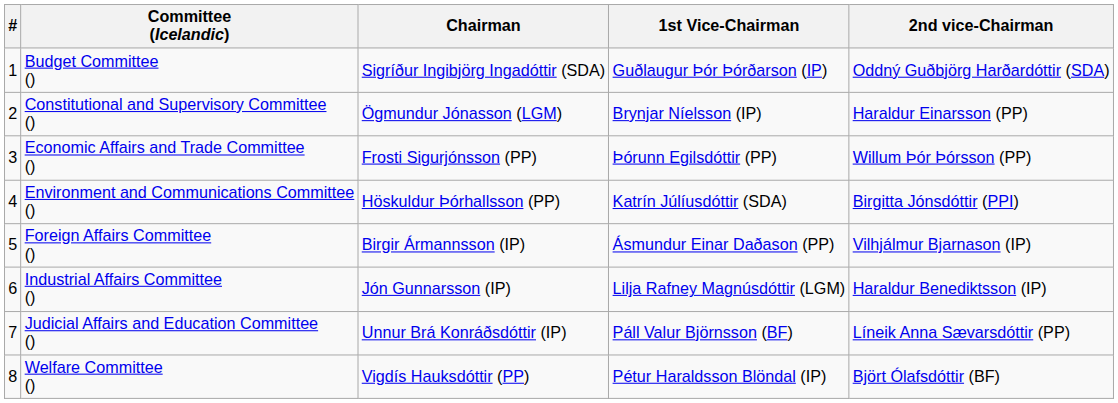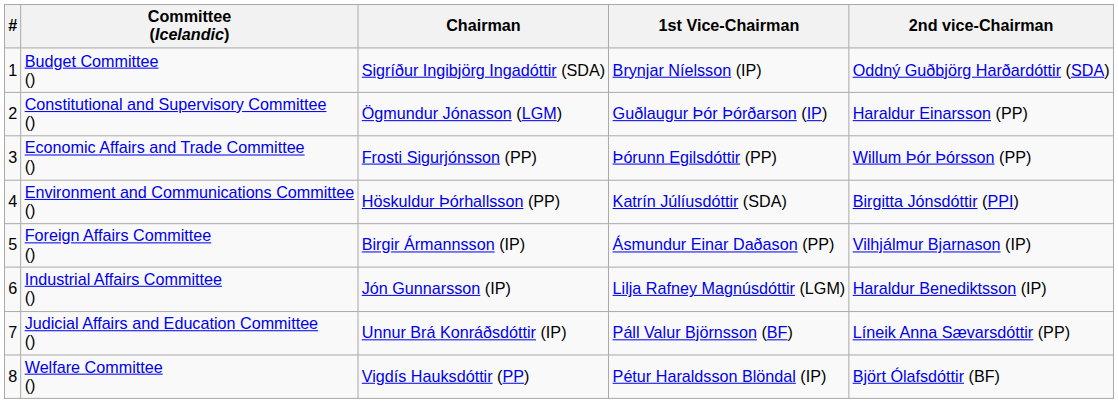Budget Committee () | 1st Vice-Chairman: Guðlaugur Þór Þórðarson (IP) -> Brynjar Níelsson (IP)
Constitutional and Supervisory Committee () | 1st Vice-Chairman: Brynjar Níelsson (IP) -> Guðlaugur Þór Þórðarson (IP)
